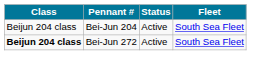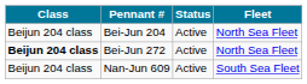Bei-Jun 204 | Fleet: South Sea Fleet -> North Sea Fleet
Bei-Jun 272 | Fleet: South Sea Fleet -> North Sea Fleet
+ row: Beijun 204 class | Nan-Jun 609 | Active | South Sea Fleet
